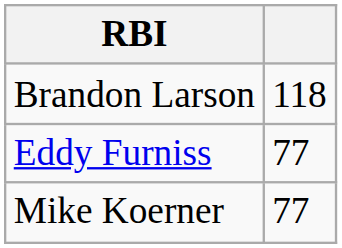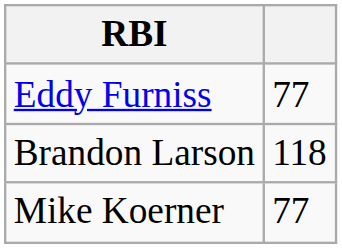rows swapped: Brandon Larson <-> Eddy Furniss
